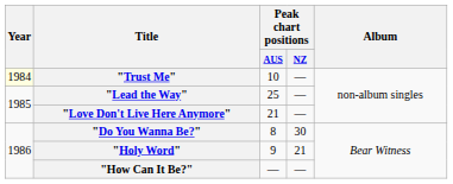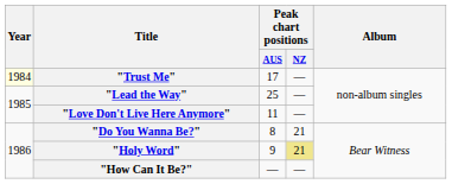"Trust Me" | Peak chart positions / AUS: 10 -> 17
"Love Don't Live Here Anymore" | Peak chart positions / AUS: 21 -> 11
"Do You Wanna Be?" | Peak chart positions / NZ: 30 -> 21
"Holy Word" | Peak chart positions / NZ: no background -> khaki background
